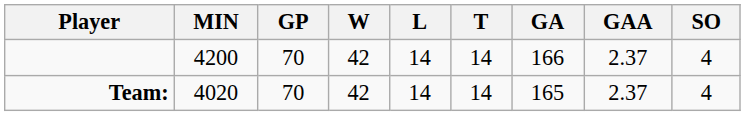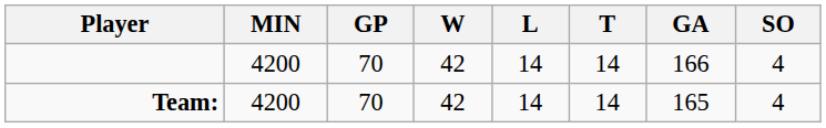- column: GAA | 2.37 | 2.37
Team: | MIN: 4020 -> 4200
